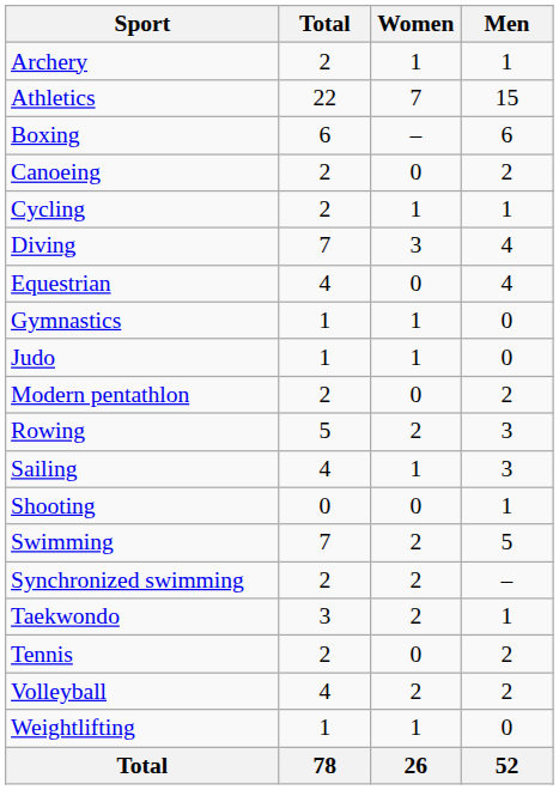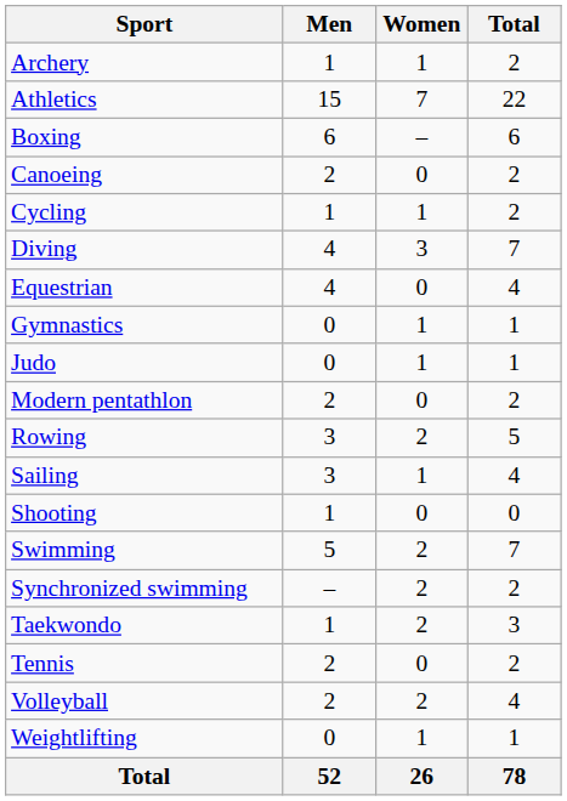columns swapped: Men <-> Total
